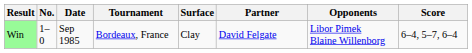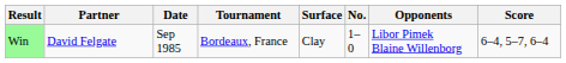columns swapped: No. <-> Partner
